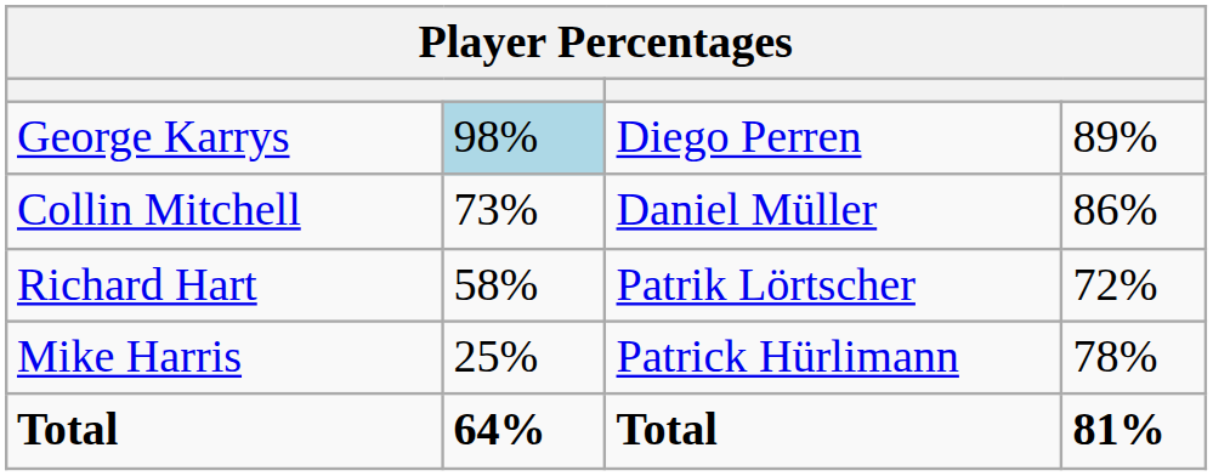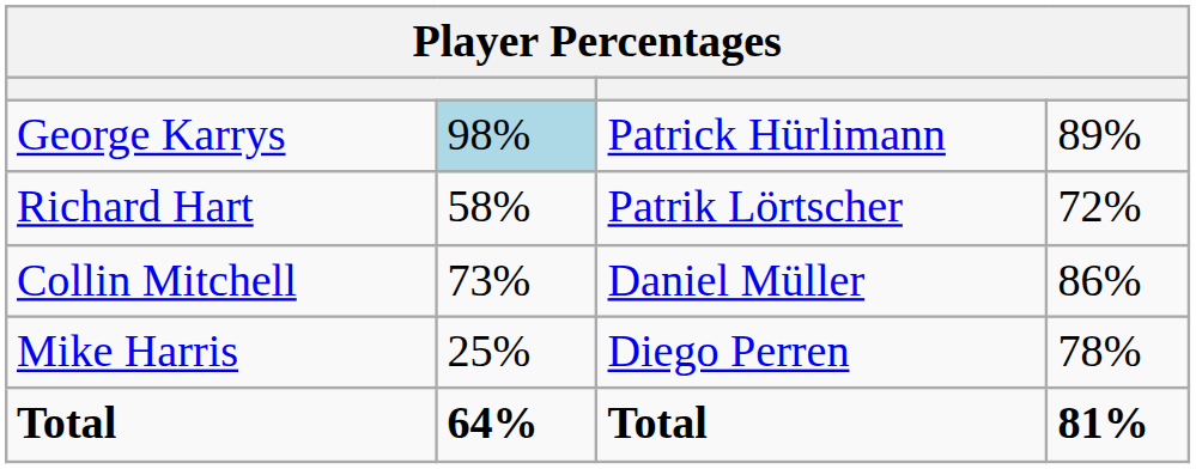George Karrys | column 3: Diego Perren -> Patrick Hürlimann
rows swapped: Collin Mitchell <-> Richard Hart
Mike Harris | column 3: Patrick Hürlimann -> Diego Perren
